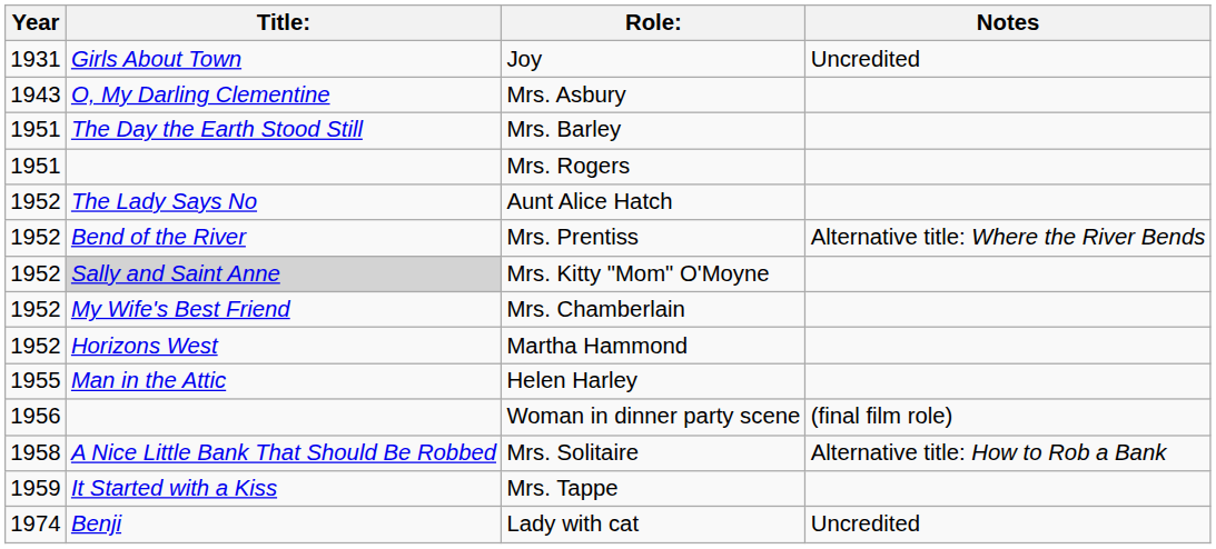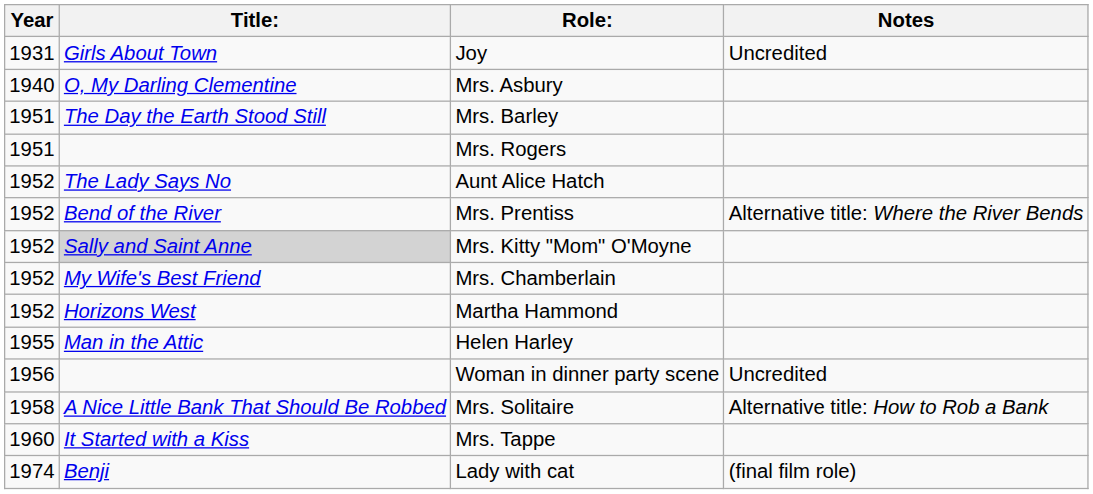Mrs. Asbury | Year: 1943 -> 1940
Woman in dinner party scene | Notes: (final film role) -> Uncredited
Mrs. Tappe | Year: 1959 -> 1960
Lady with cat | Notes: Uncredited -> (final film role)
